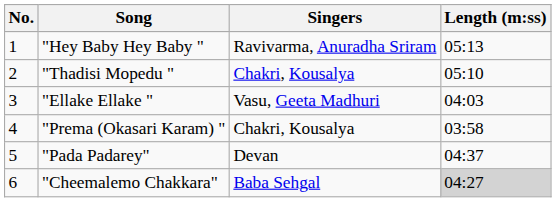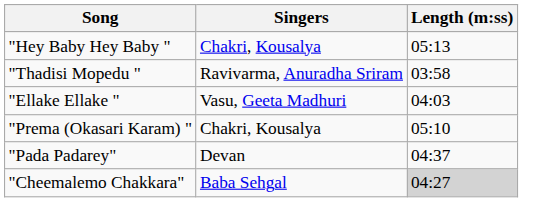- column: No. | 1 | 2 | 3 | 4 | 5 | 6
"Hey Baby Hey Baby " | Singers: Ravivarma, Anuradha Sriram -> Chakri, Kousalya
"Thadisi Mopedu " | Singers: Chakri, Kousalya -> Ravivarma, Anuradha Sriram
"Thadisi Mopedu " | Length (m:ss): 05:10 -> 03:58
"Prema (Okasari Karam) " | Length (m:ss): 03:58 -> 05:10
